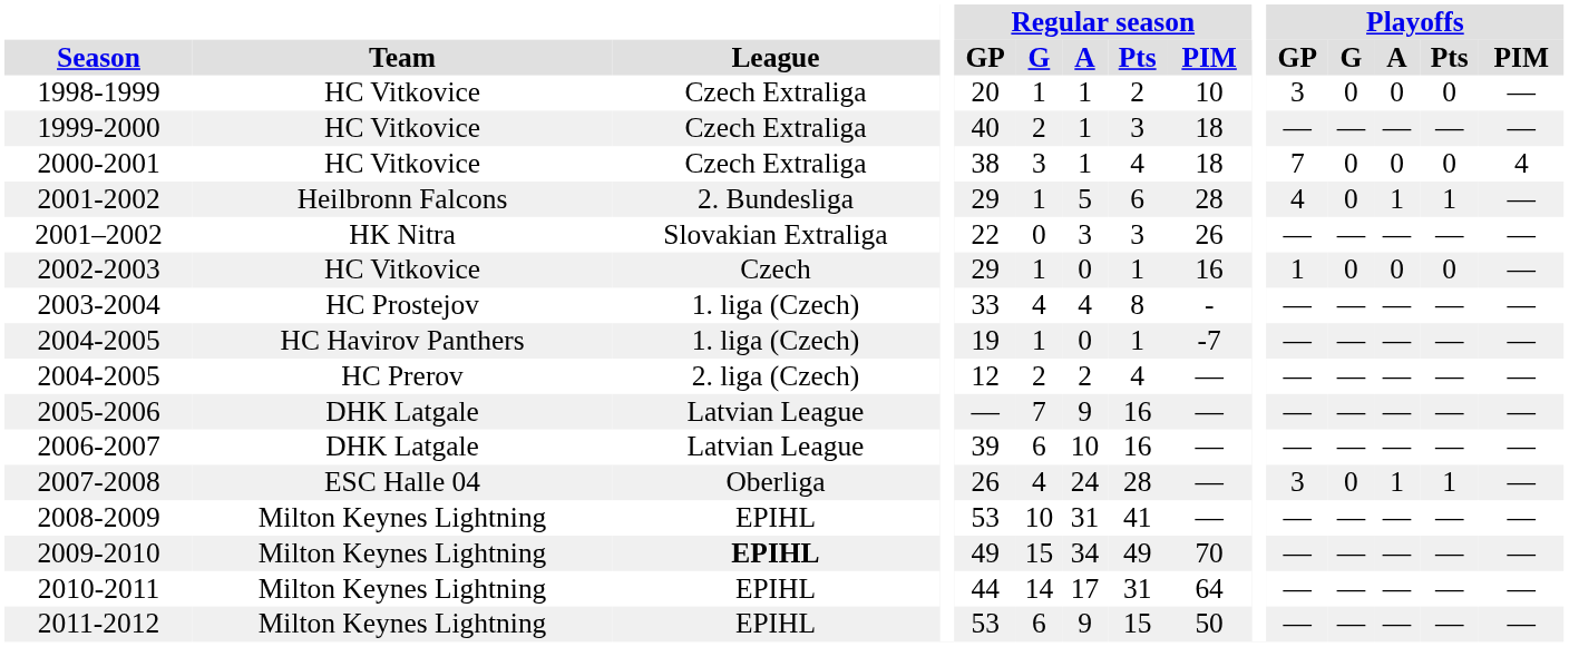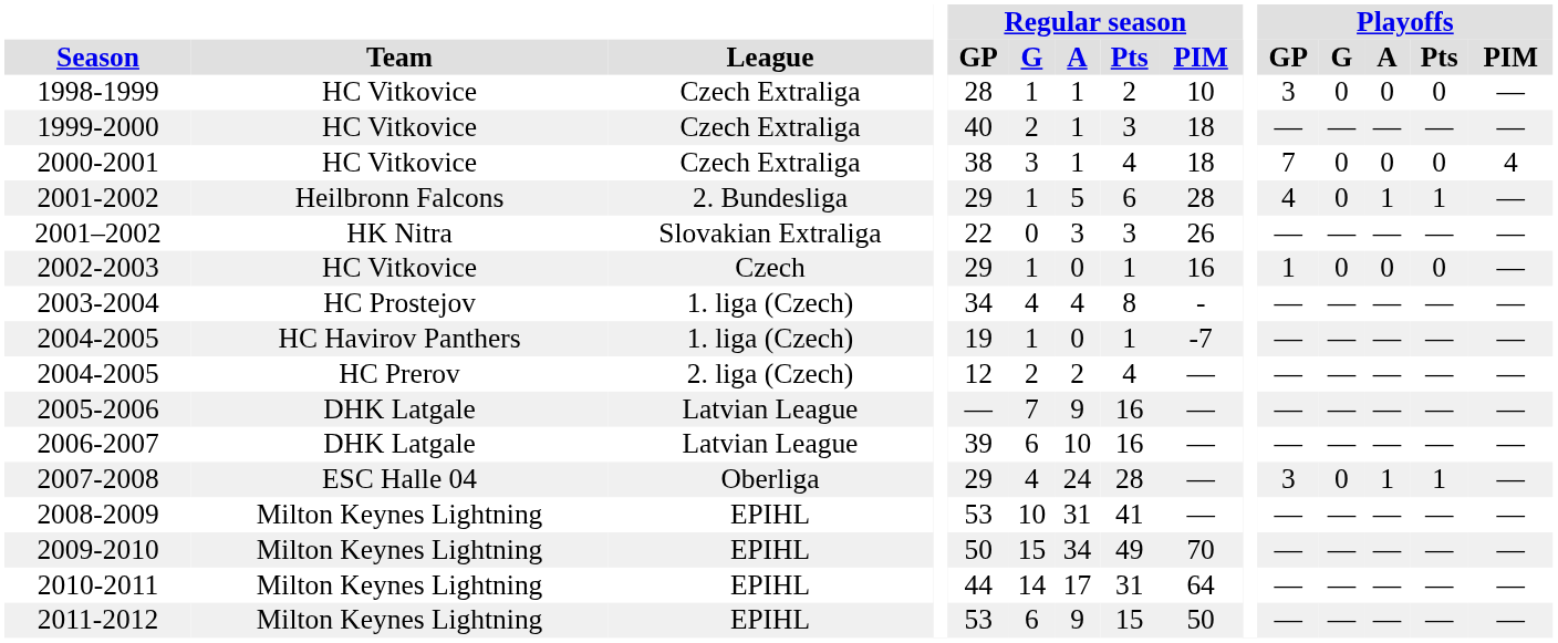1998-1999 | Regular season / GP: 20 -> 28
2003-2004 | Regular season / GP: 33 -> 34
2007-2008 | Regular season / GP: 26 -> 29
2009-2010 | League: bold -> normal
2009-2010 | Regular season / GP: 49 -> 50
